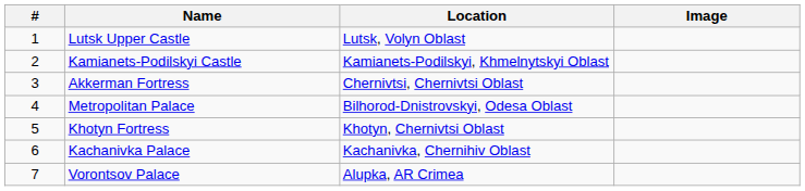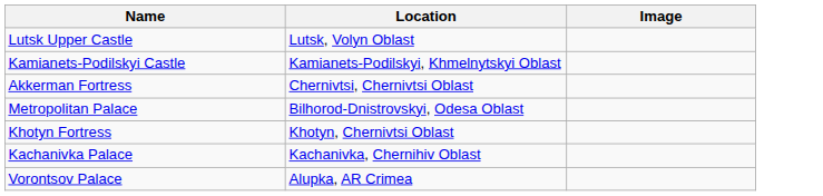- column: # | 1 | 2 | 3 | 4 | 5 | 6 | 7
